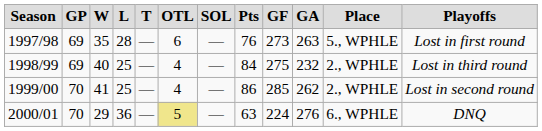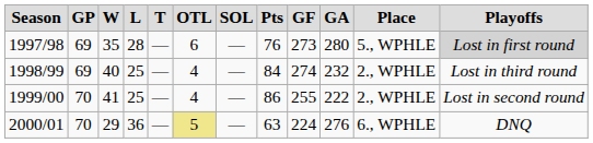1997/98 | column 10: 263 -> 280
1997/98 | column 12: no background -> lightgrey background
1998/99 | column 9: 275 -> 274
1999/00 | column 9: 285 -> 255
1999/00 | column 10: 262 -> 222
